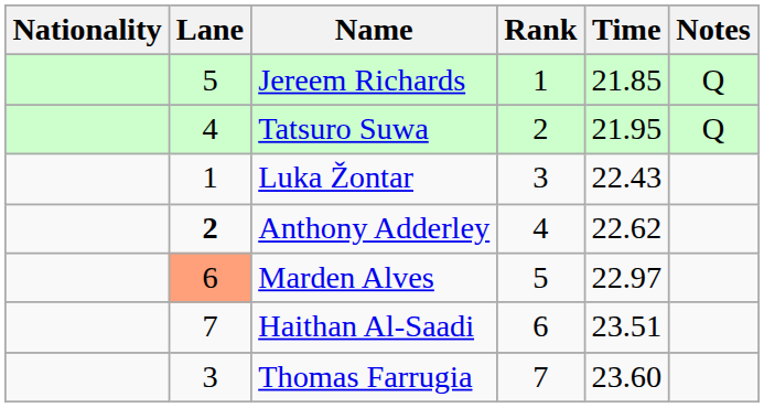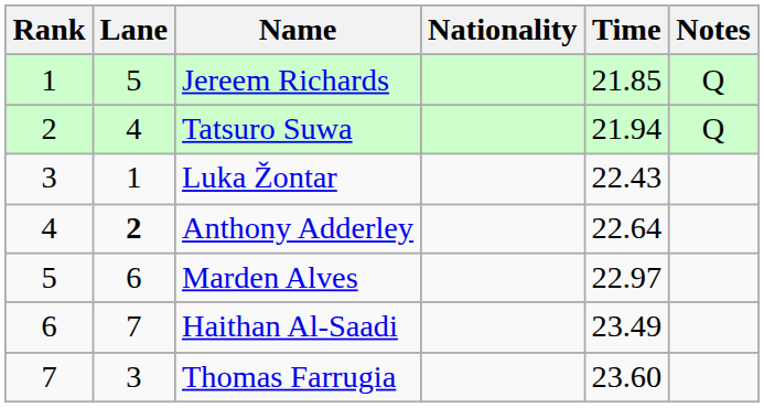columns swapped: Rank <-> Nationality
Tatsuro Suwa | Time: 21.95 -> 21.94
Anthony Adderley | Time: 22.62 -> 22.64
Marden Alves | Lane: lightsalmon background -> no background
Haithan Al-Saadi | Time: 23.51 -> 23.49
